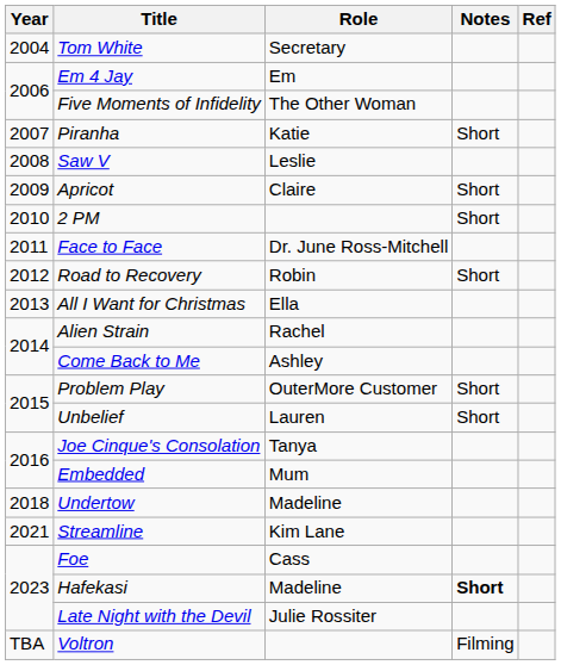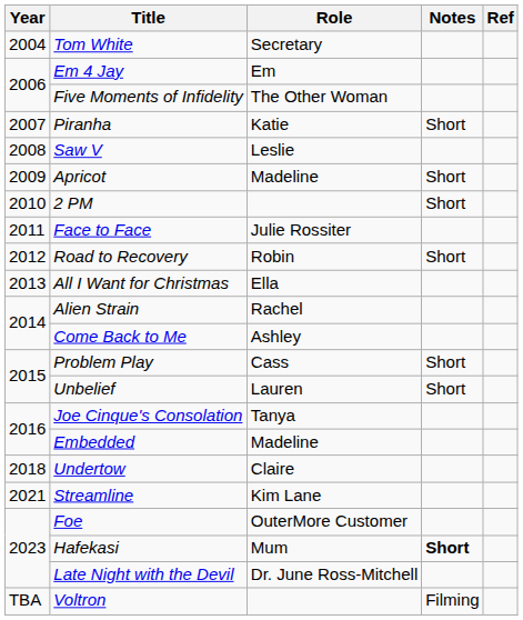Apricot | Role: Claire -> Madeline
Face to Face | Role: Dr. June Ross-Mitchell -> Julie Rossiter
Problem Play | Role: OuterMore Customer -> Cass
Embedded | Role: Mum -> Madeline
Undertow | Role: Madeline -> Claire
Foe | Role: Cass -> OuterMore Customer
Hafekasi | Role: Madeline -> Mum
Late Night with the Devil | Role: Julie Rossiter -> Dr. June Ross-Mitchell
